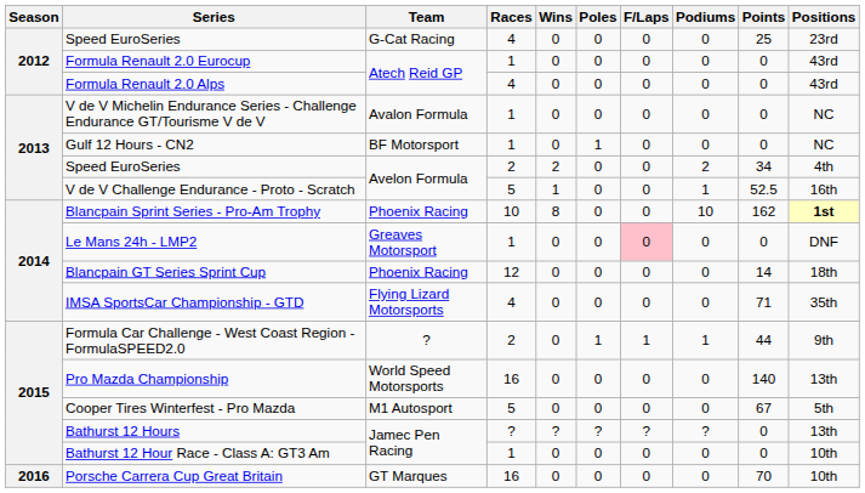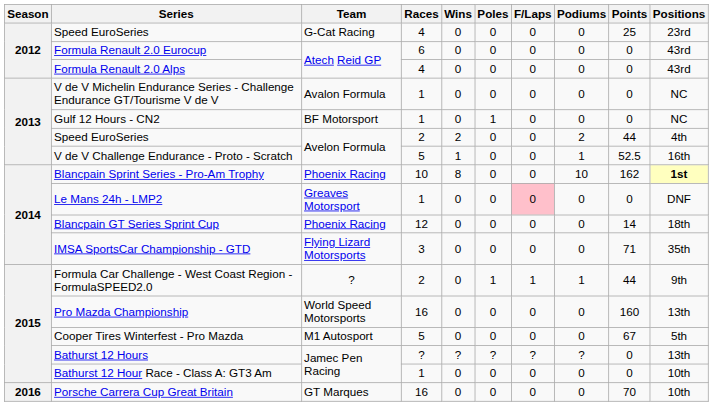Formula Renault 2.0 Eurocup | Races: 1 -> 6
Speed EuroSeries / Avelon Formula | Points: 34 -> 44
IMSA SportsCar Championship - GTD | Races: 4 -> 3
Pro Mazda Championship | Points: 140 -> 160
